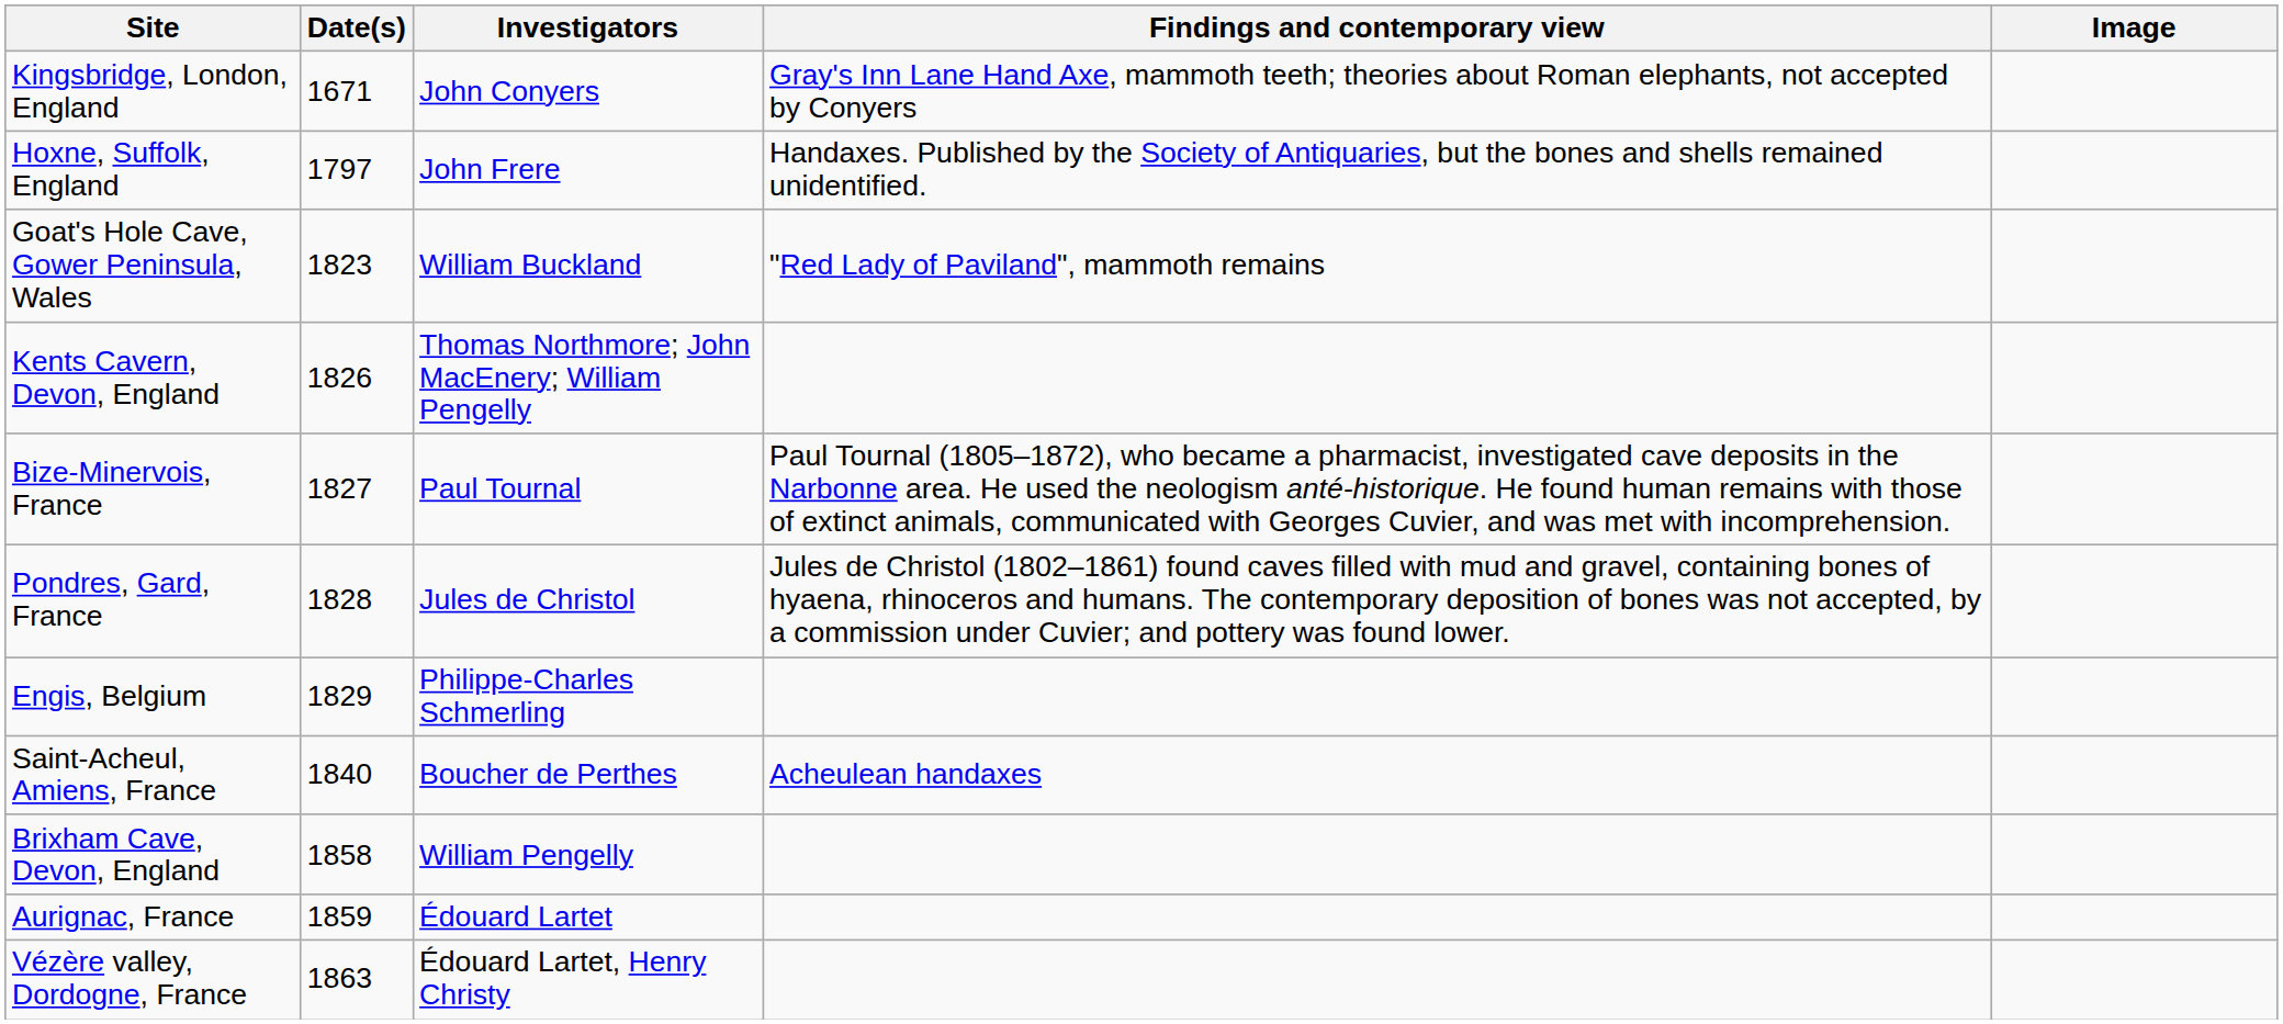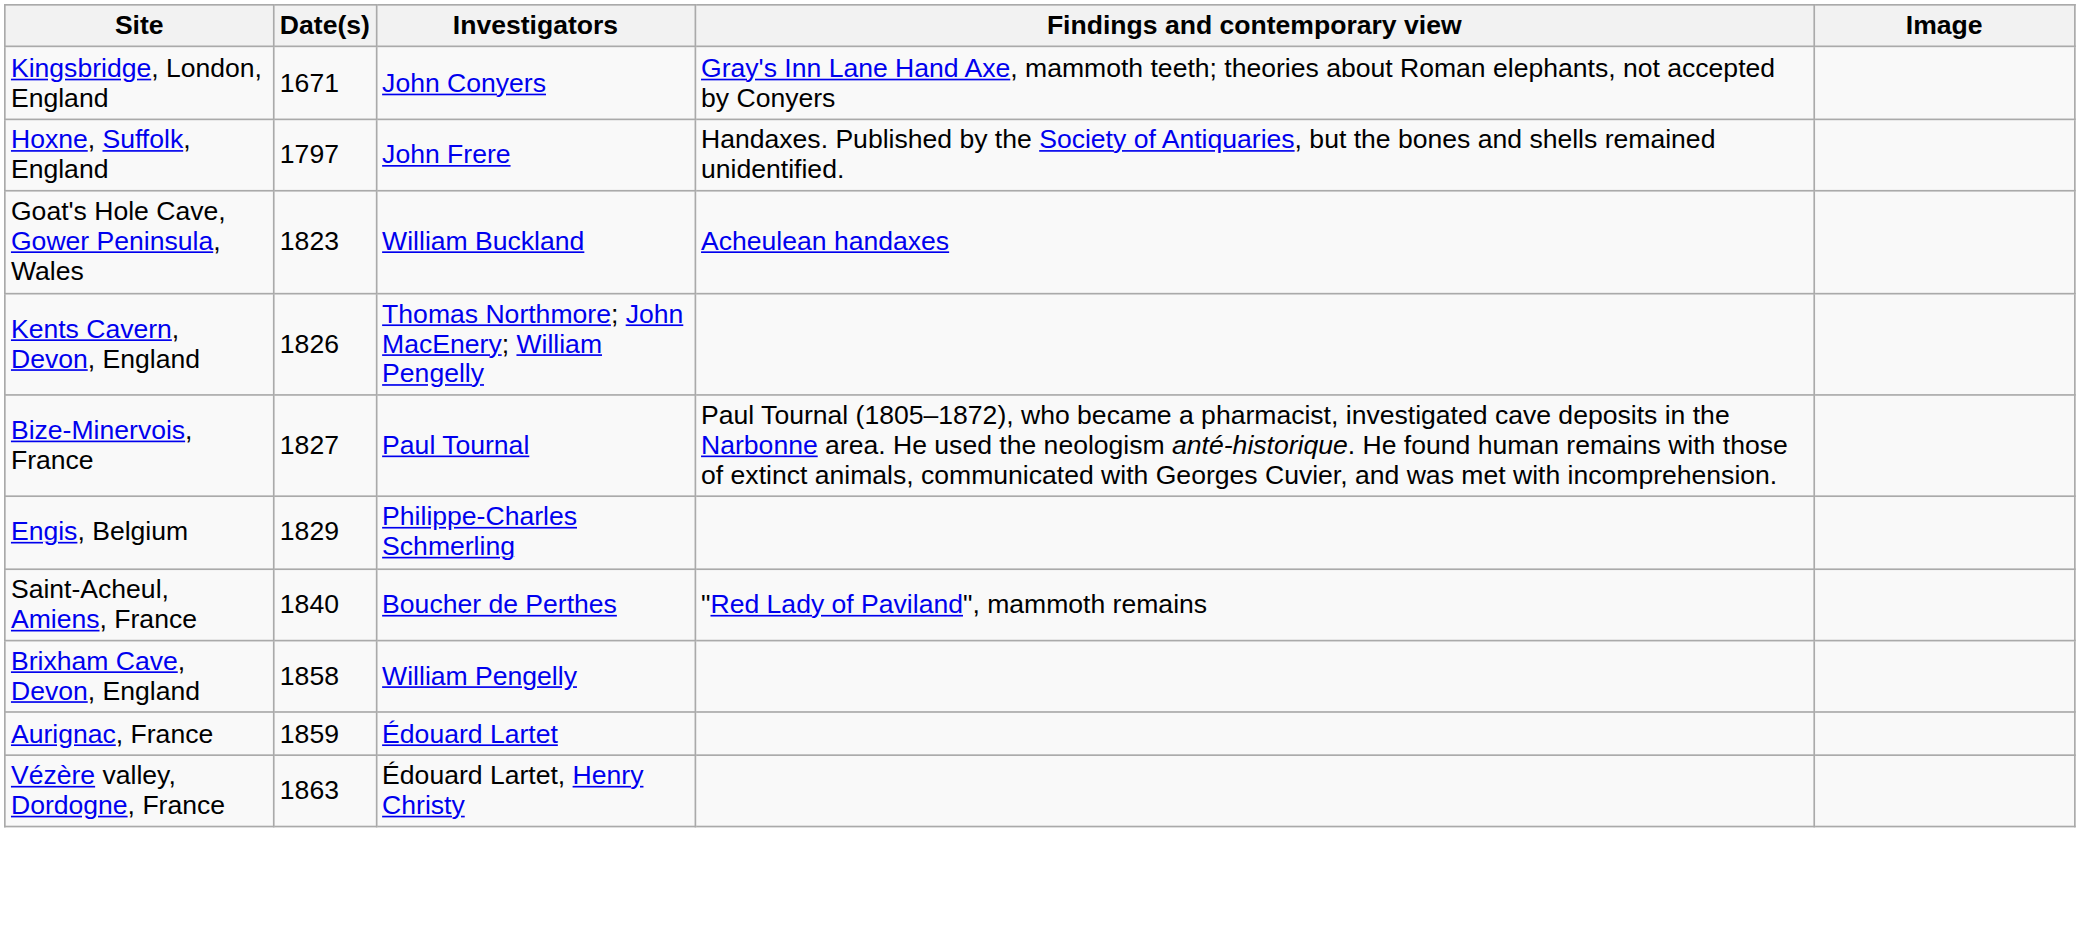Goat's Hole Cave, Gower Peninsula, Wales | Findings and contemporary view: "Red Lady of Paviland", mammoth remains -> Acheulean handaxes
- row: Pondres, Gard, France | 1828 | Jules de Christol | Jules de Christol (1802–1861) found caves filled with mud and gravel, containing bones of hyaena, rhinoceros and humans. The contemporary deposition of bones was not accepted, by a commission under Cuvier; and pottery was found lower.
Saint-Acheul, Amiens, France | Findings and contemporary view: Acheulean handaxes -> "Red Lady of Paviland", mammoth remains
